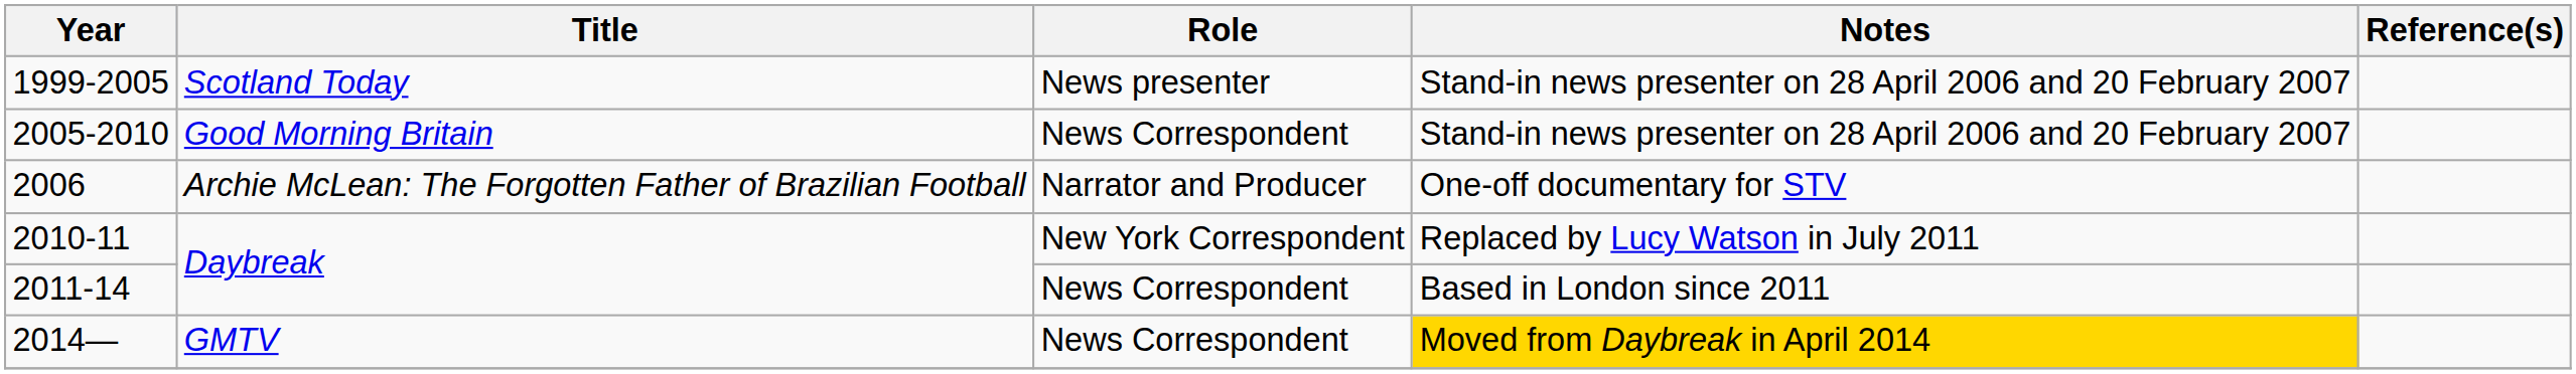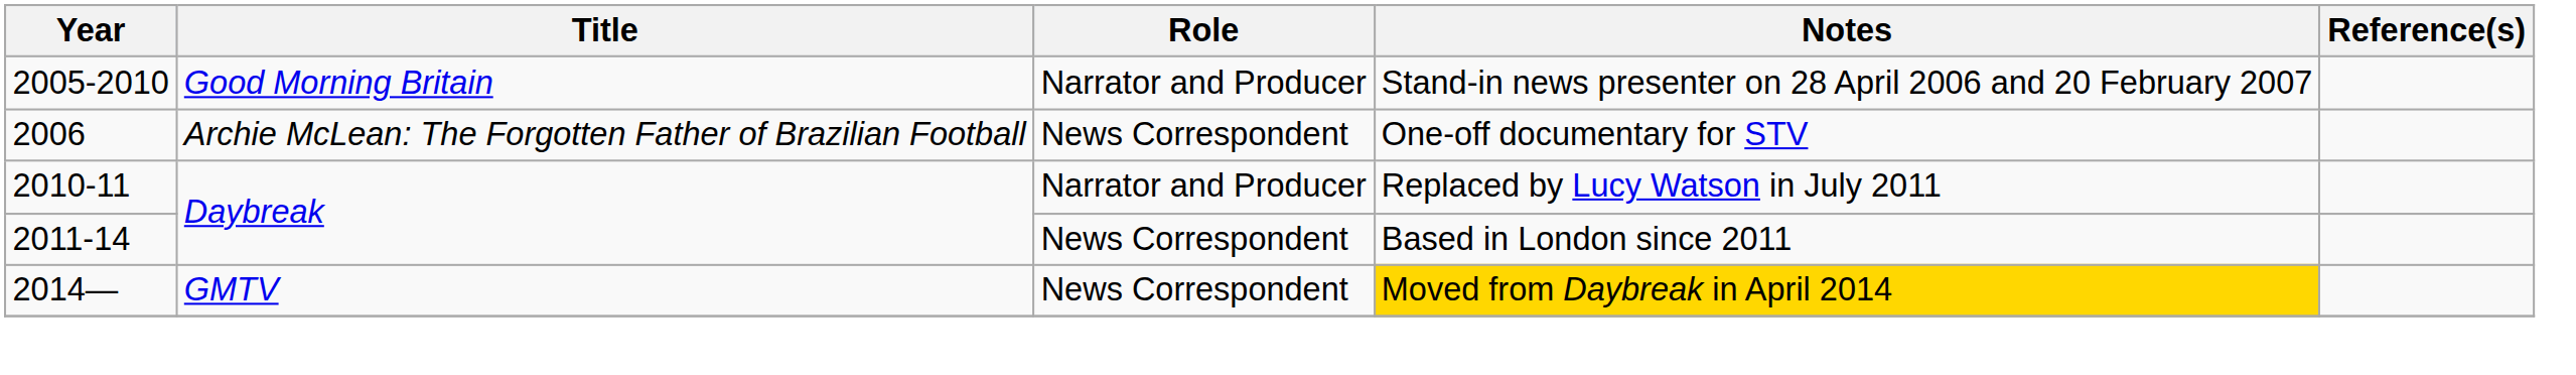- row: 1999-2005 | Scotland Today | News presenter | Stand-in news presenter on 28 April 2006 and 20 February 2007
2005-2010 | Role: News Correspondent -> Narrator and Producer
2006 | Role: Narrator and Producer -> News Correspondent
2010-11 | Role: New York Correspondent -> Narrator and Producer
